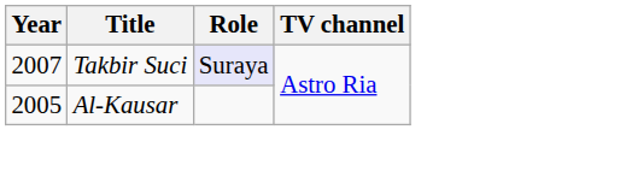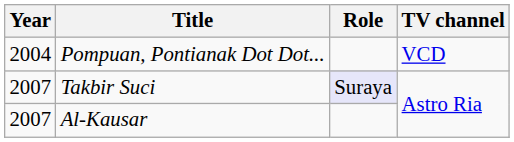+ row: 2004 | Pompuan, Pontianak Dot Dot... | VCD
Al-Kausar | Year: 2005 -> 2007
